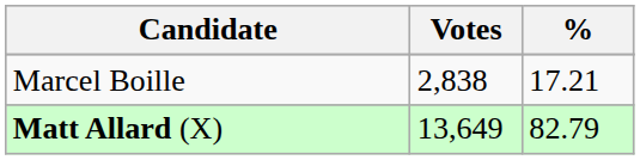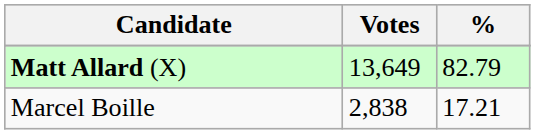rows swapped: Matt Allard (X) <-> Marcel Boille
